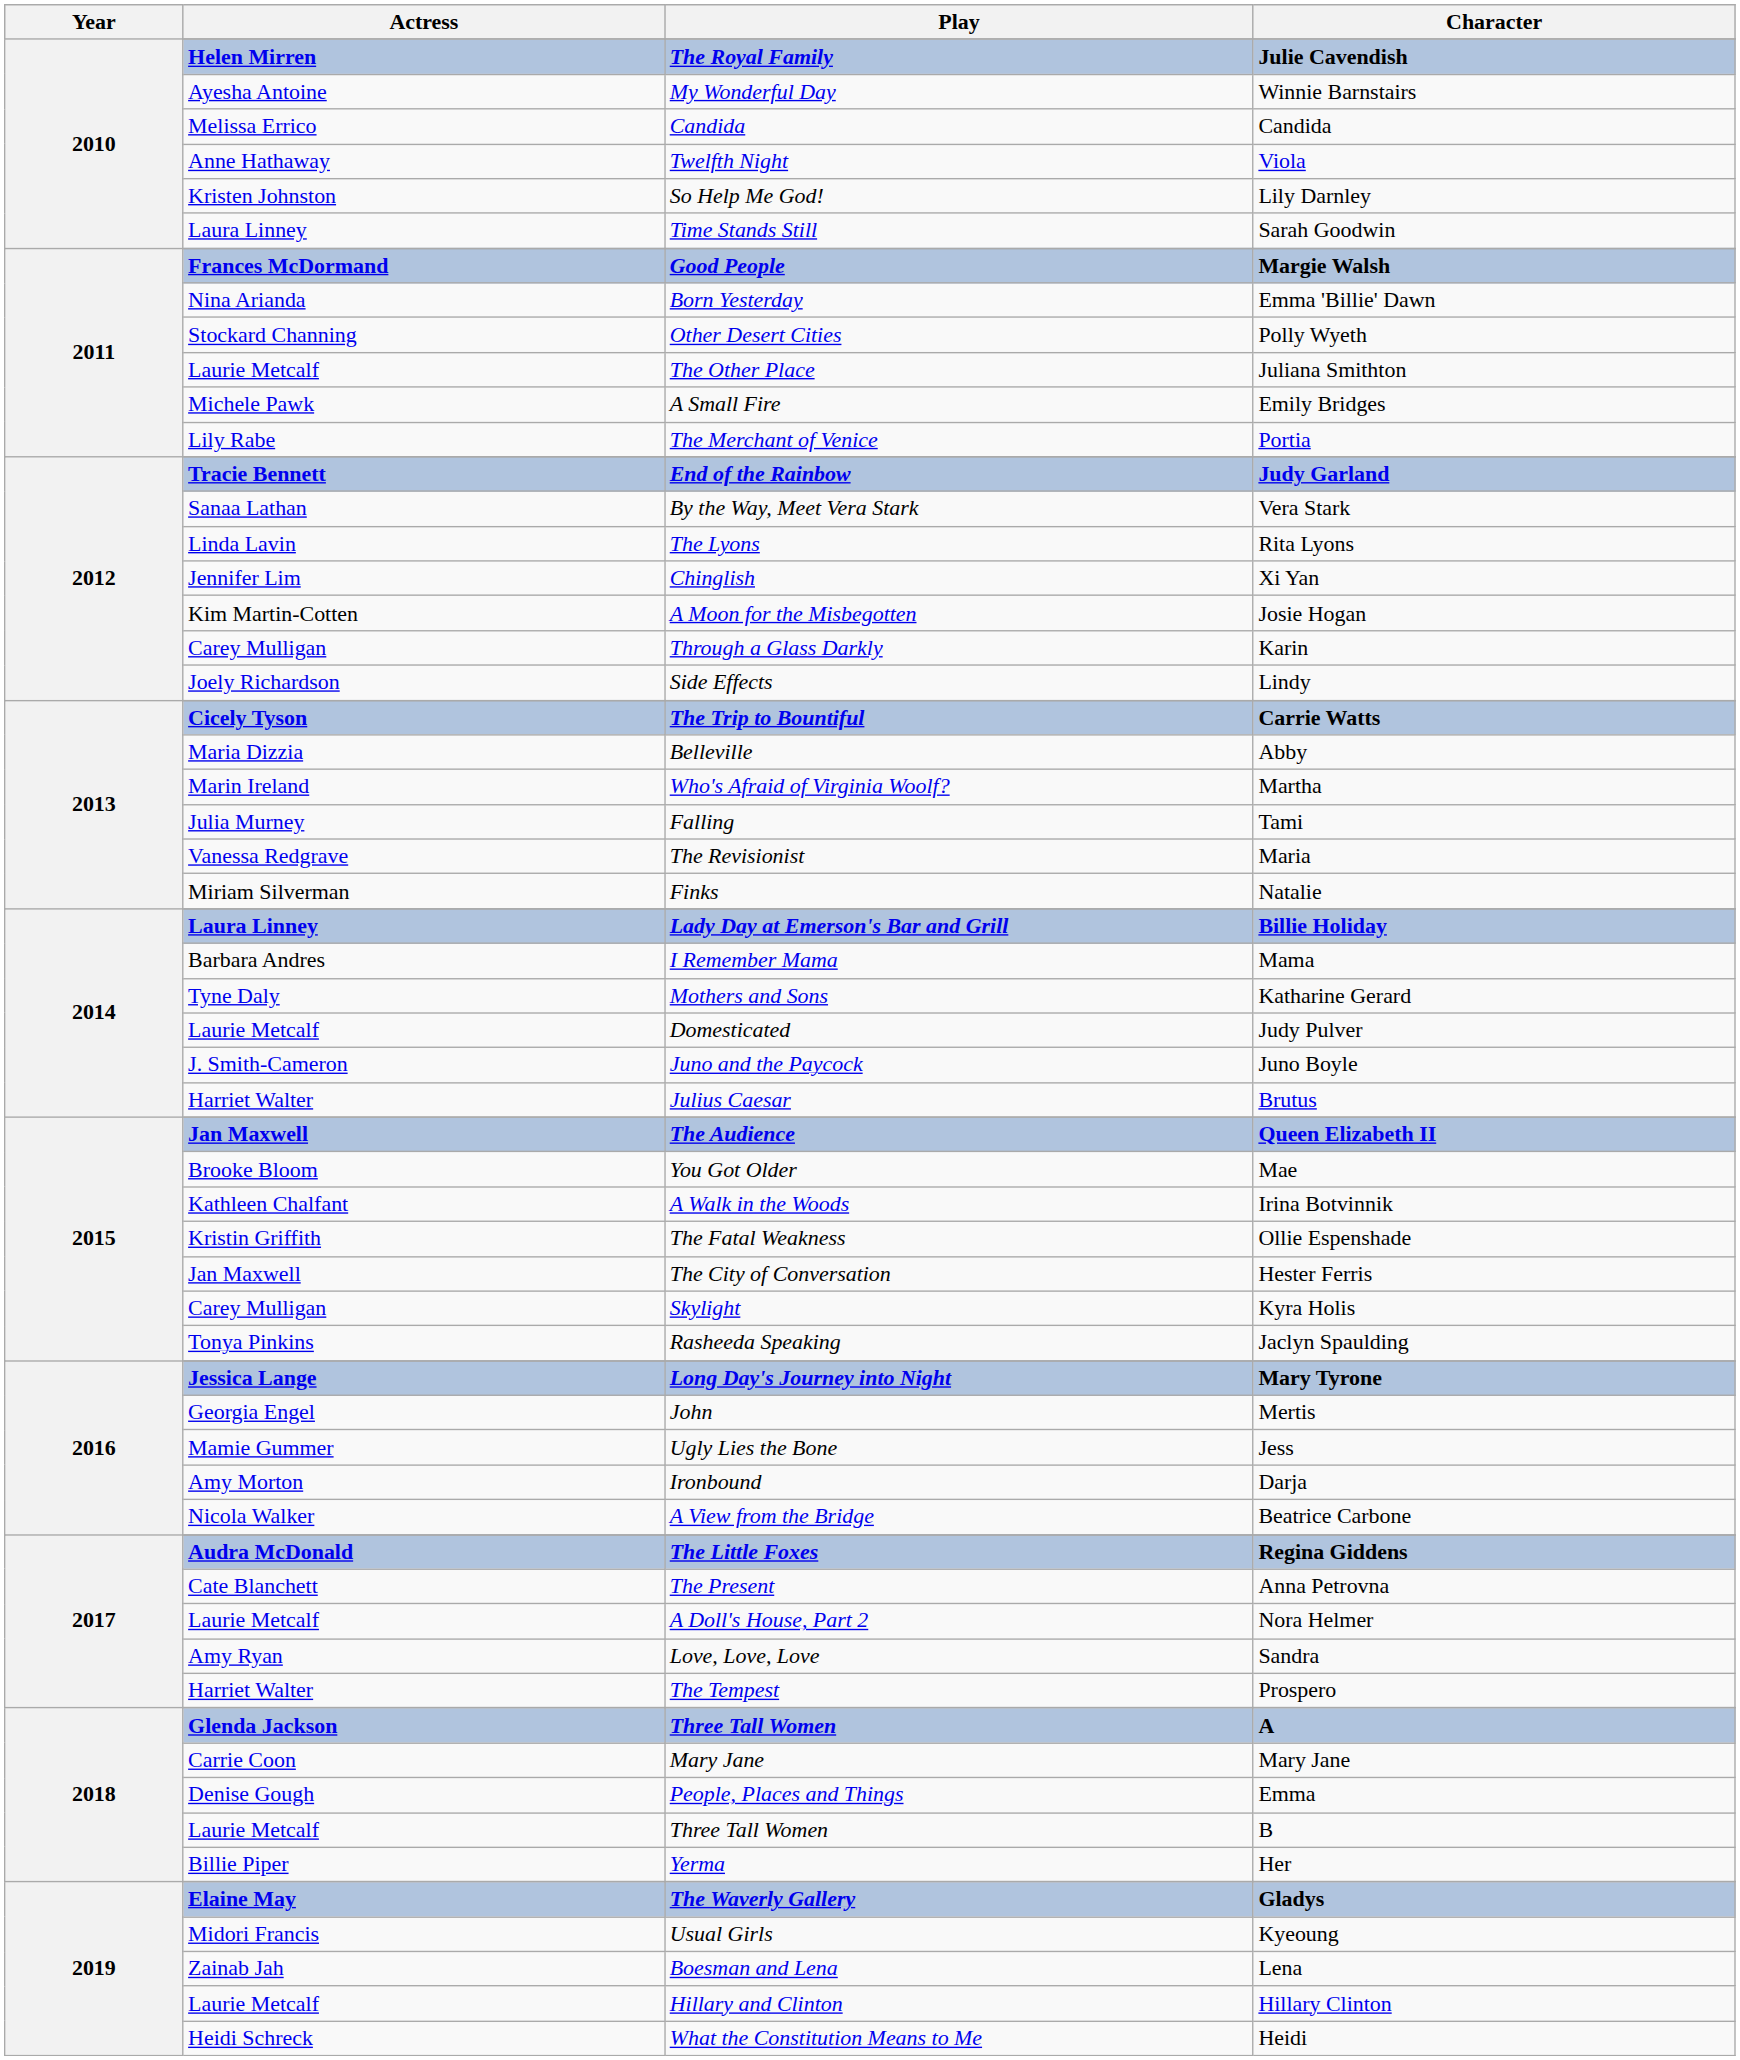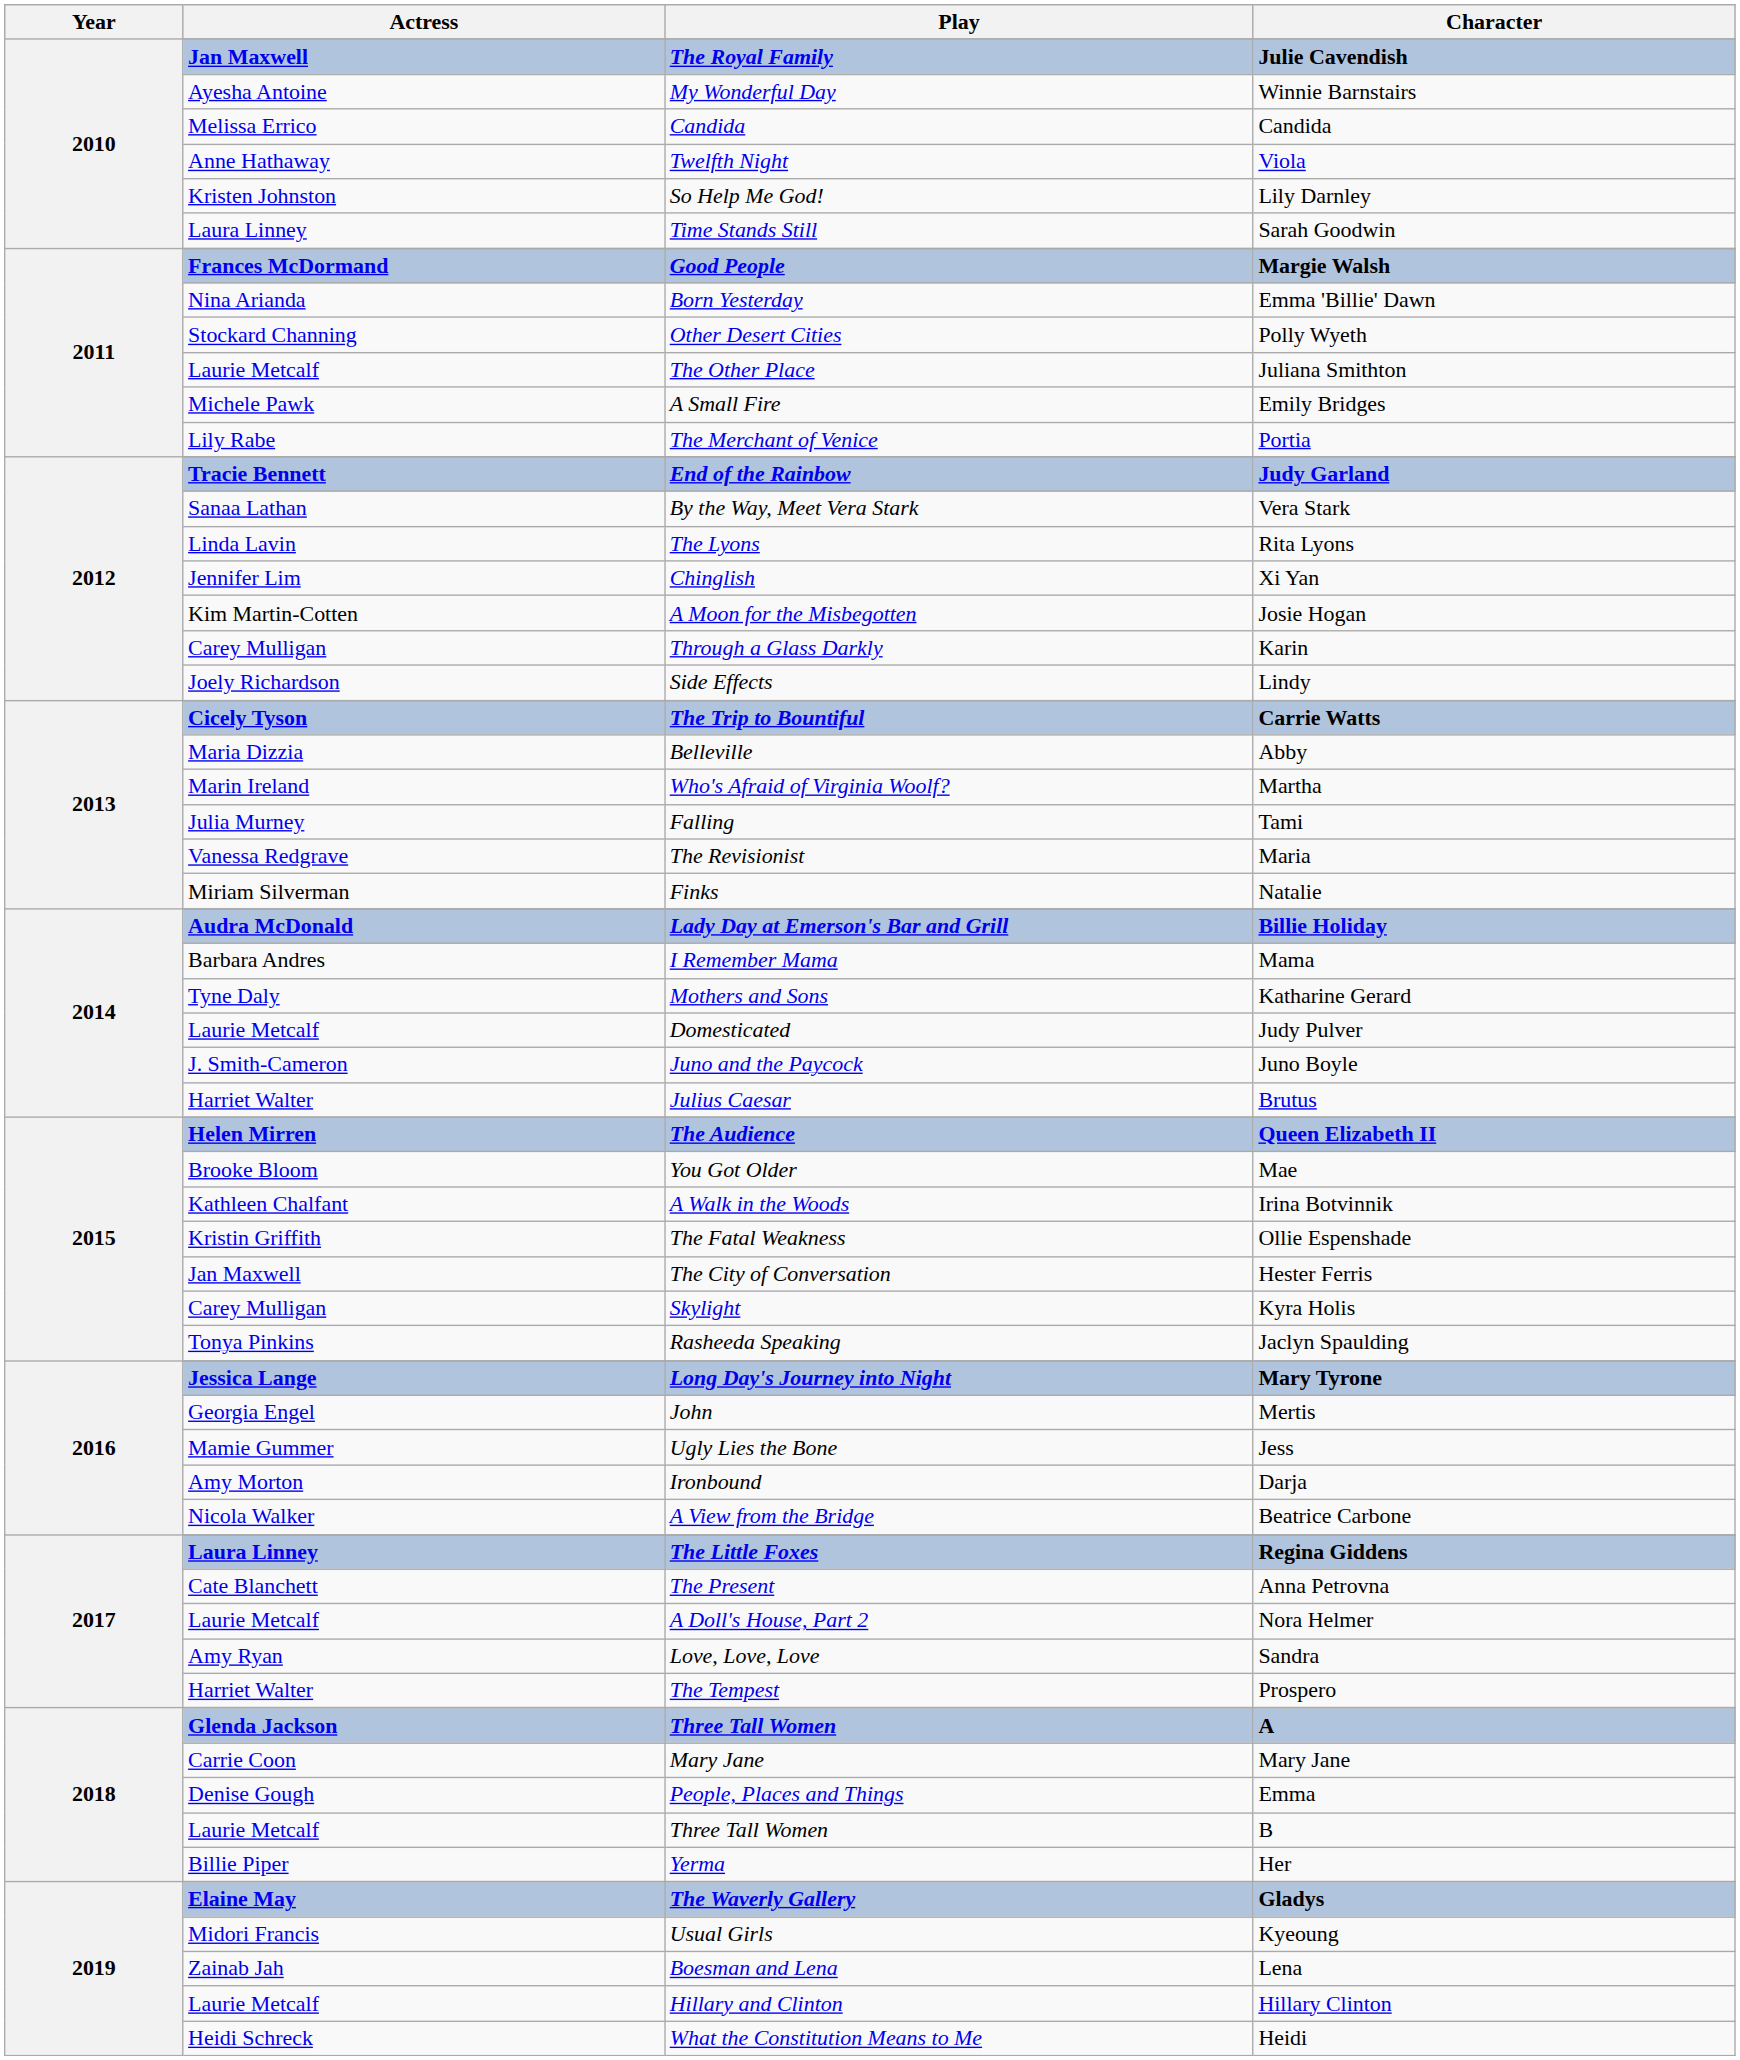Julie Cavendish | Actress: Helen Mirren -> Jan Maxwell
Billie Holiday | Actress: Laura Linney -> Audra McDonald
Queen Elizabeth II | Actress: Jan Maxwell -> Helen Mirren
Regina Giddens | Actress: Audra McDonald -> Laura Linney
